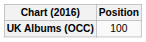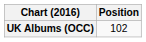UK Albums (OCC) | Position: 100 -> 102
